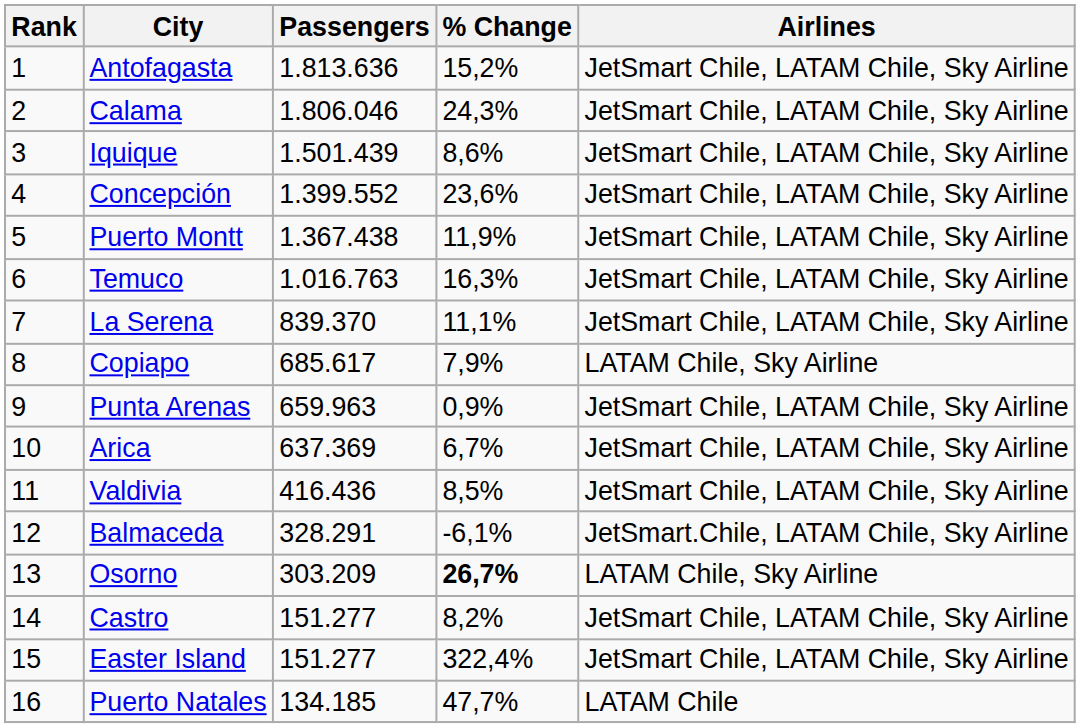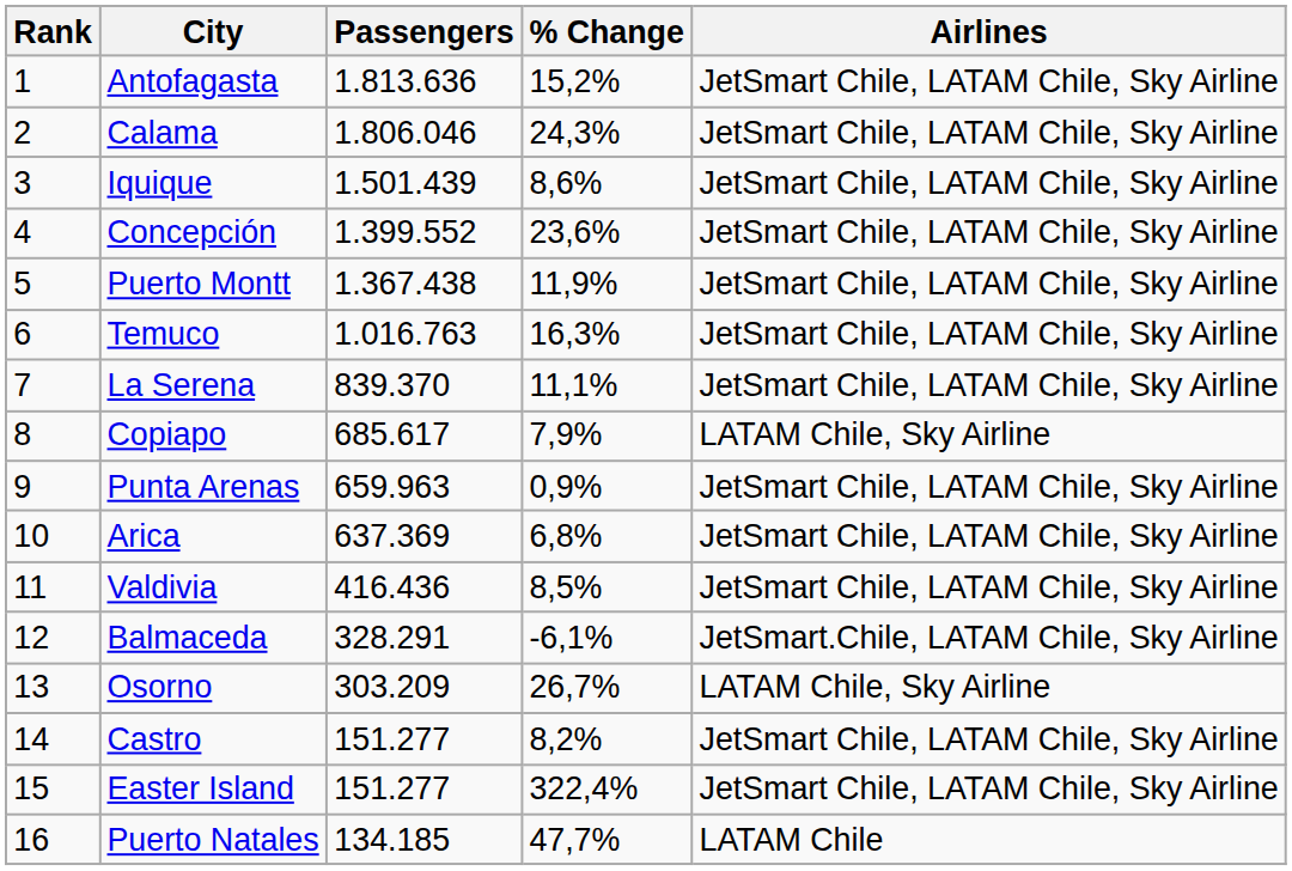Arica | % Change: 6,7% -> 6,8%
Osorno | % Change: bold -> normal
